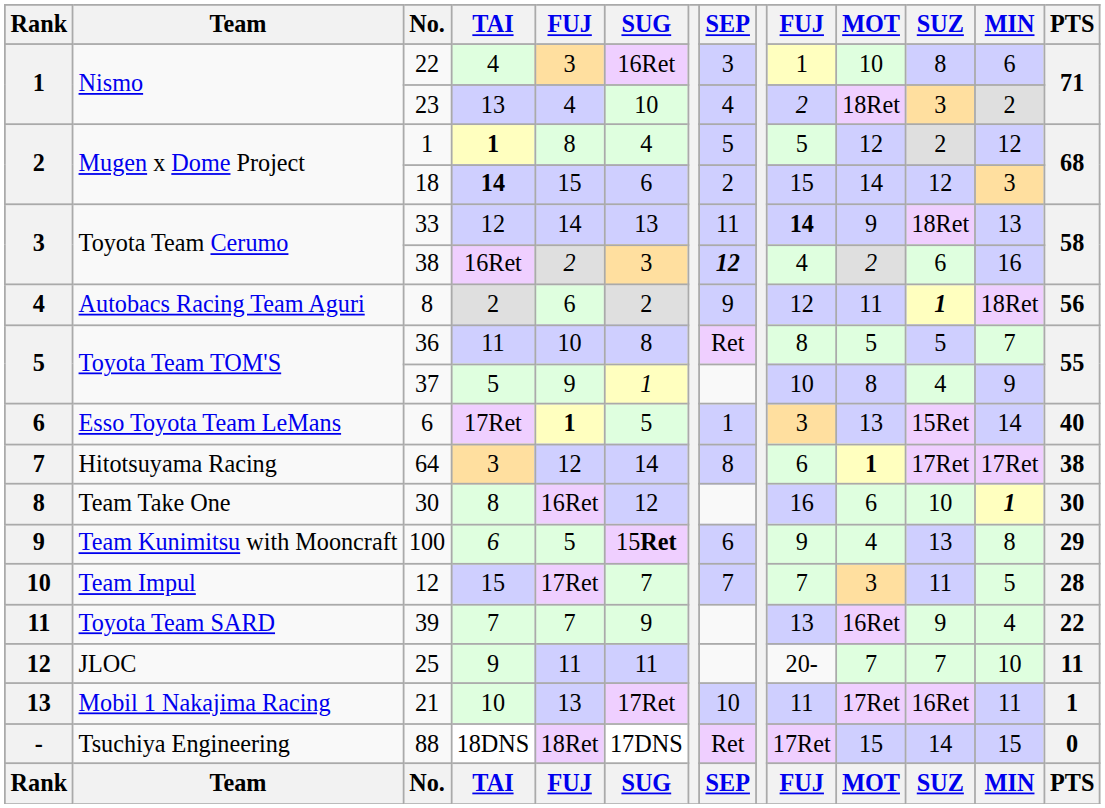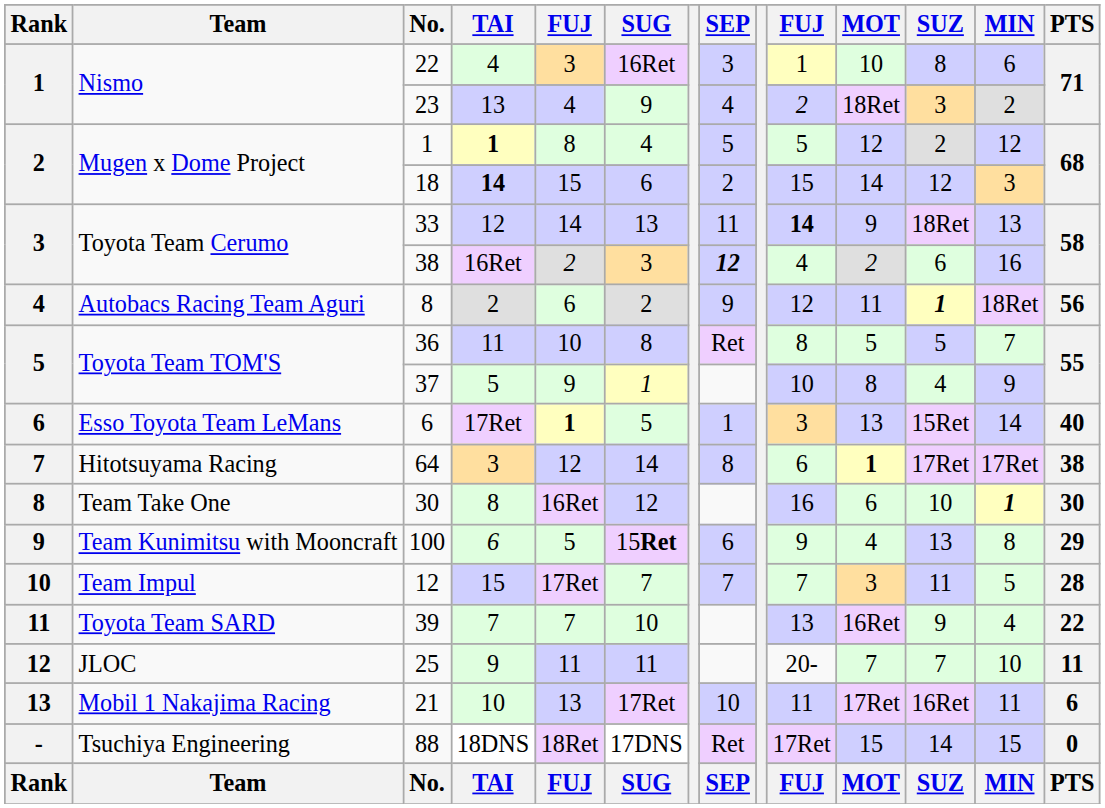23 | SUG: 10 -> 9
39 | SUG: 9 -> 10
21 | PTS: 1 -> 6
